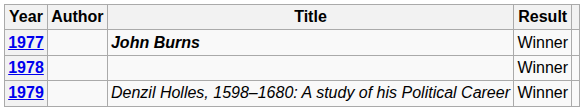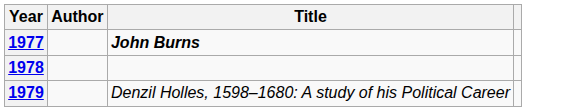- column: Result | Winner | Winner | Winner
